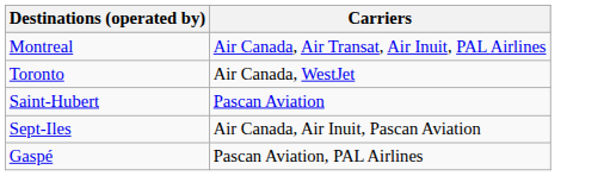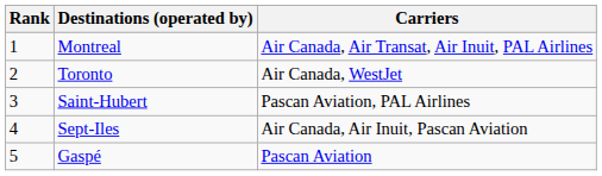+ column: Rank | 1 | 2 | 3 | 4 | 5
Saint-Hubert | Carriers: Pascan Aviation -> Pascan Aviation, PAL Airlines
Gaspé | Carriers: Pascan Aviation, PAL Airlines -> Pascan Aviation
